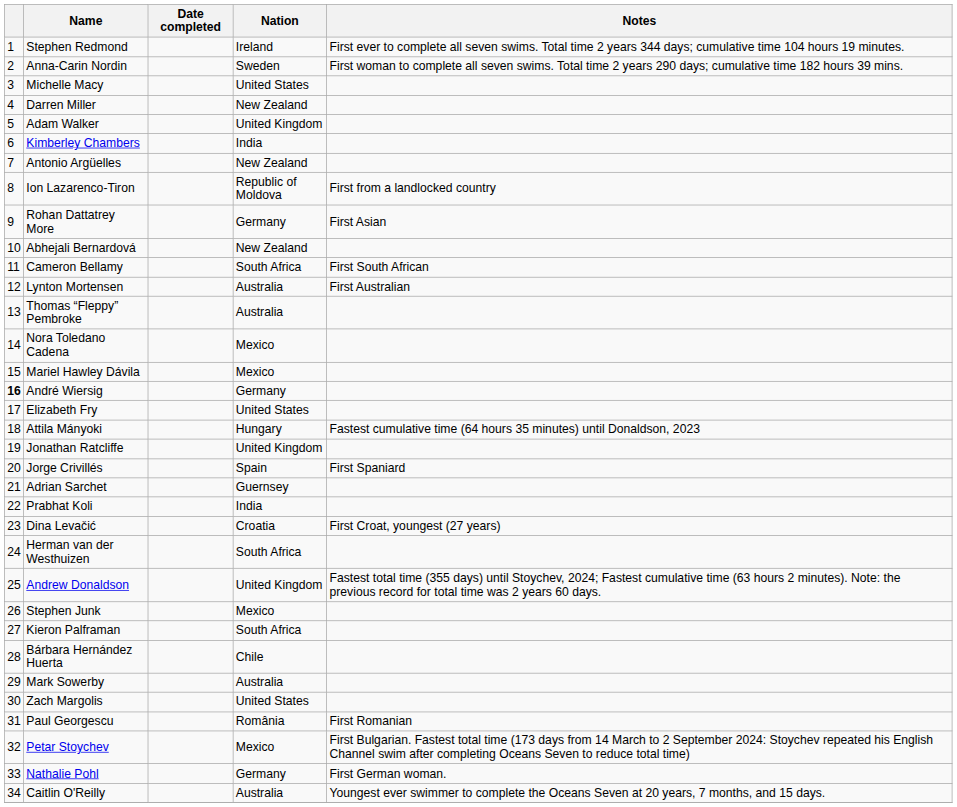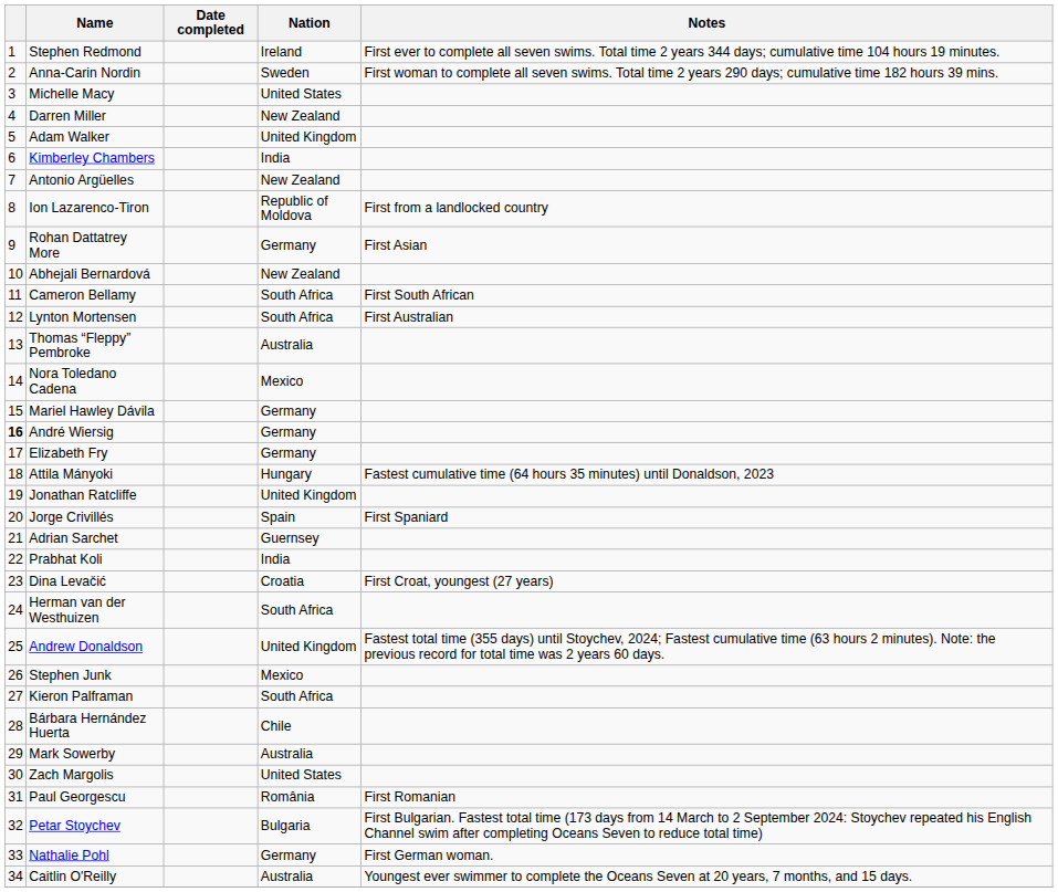Lynton Mortensen | Nation: Australia -> South Africa
Mariel Hawley Dávila | Nation: Mexico -> Germany
Elizabeth Fry | Nation: United States -> Germany
Petar Stoychev | Nation: Mexico -> Bulgaria
